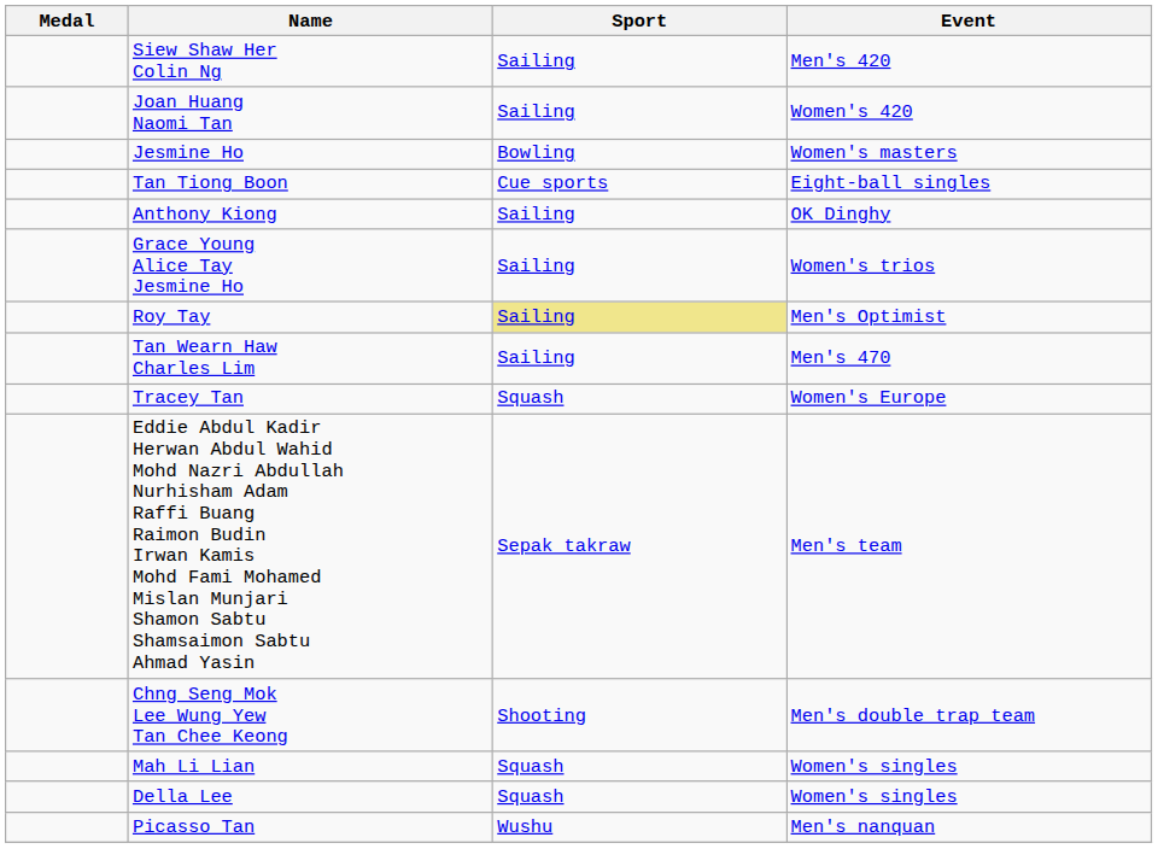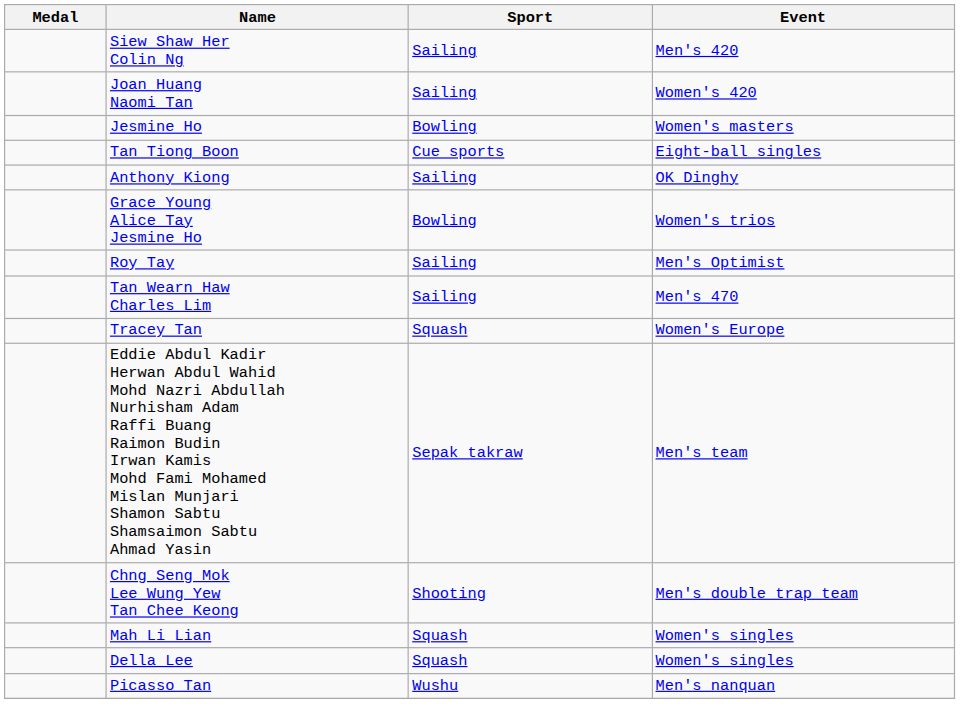Grace Young Alice Tay Jesmine Ho | Sport: Sailing -> Bowling
Roy Tay | Sport: khaki background -> no background
